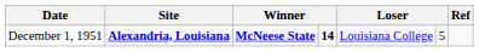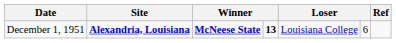December 1, 1951 | column 4: 14 -> 13
December 1, 1951 | column 6: 5 -> 6
